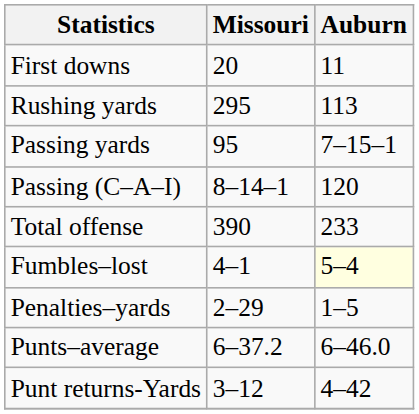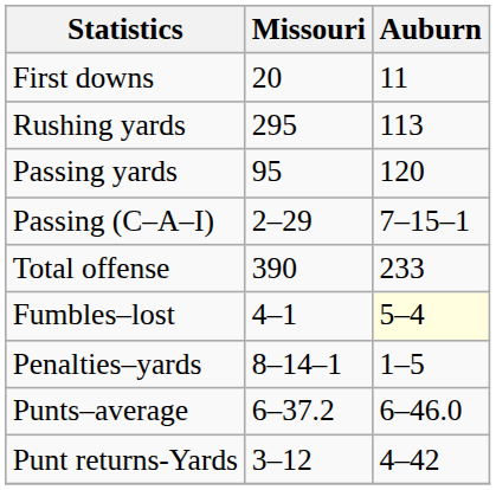Passing yards | Auburn: 7–15–1 -> 120
Passing (C–A–I) | Missouri: 8–14–1 -> 2–29
Passing (C–A–I) | Auburn: 120 -> 7–15–1
Penalties–yards | Missouri: 2–29 -> 8–14–1
